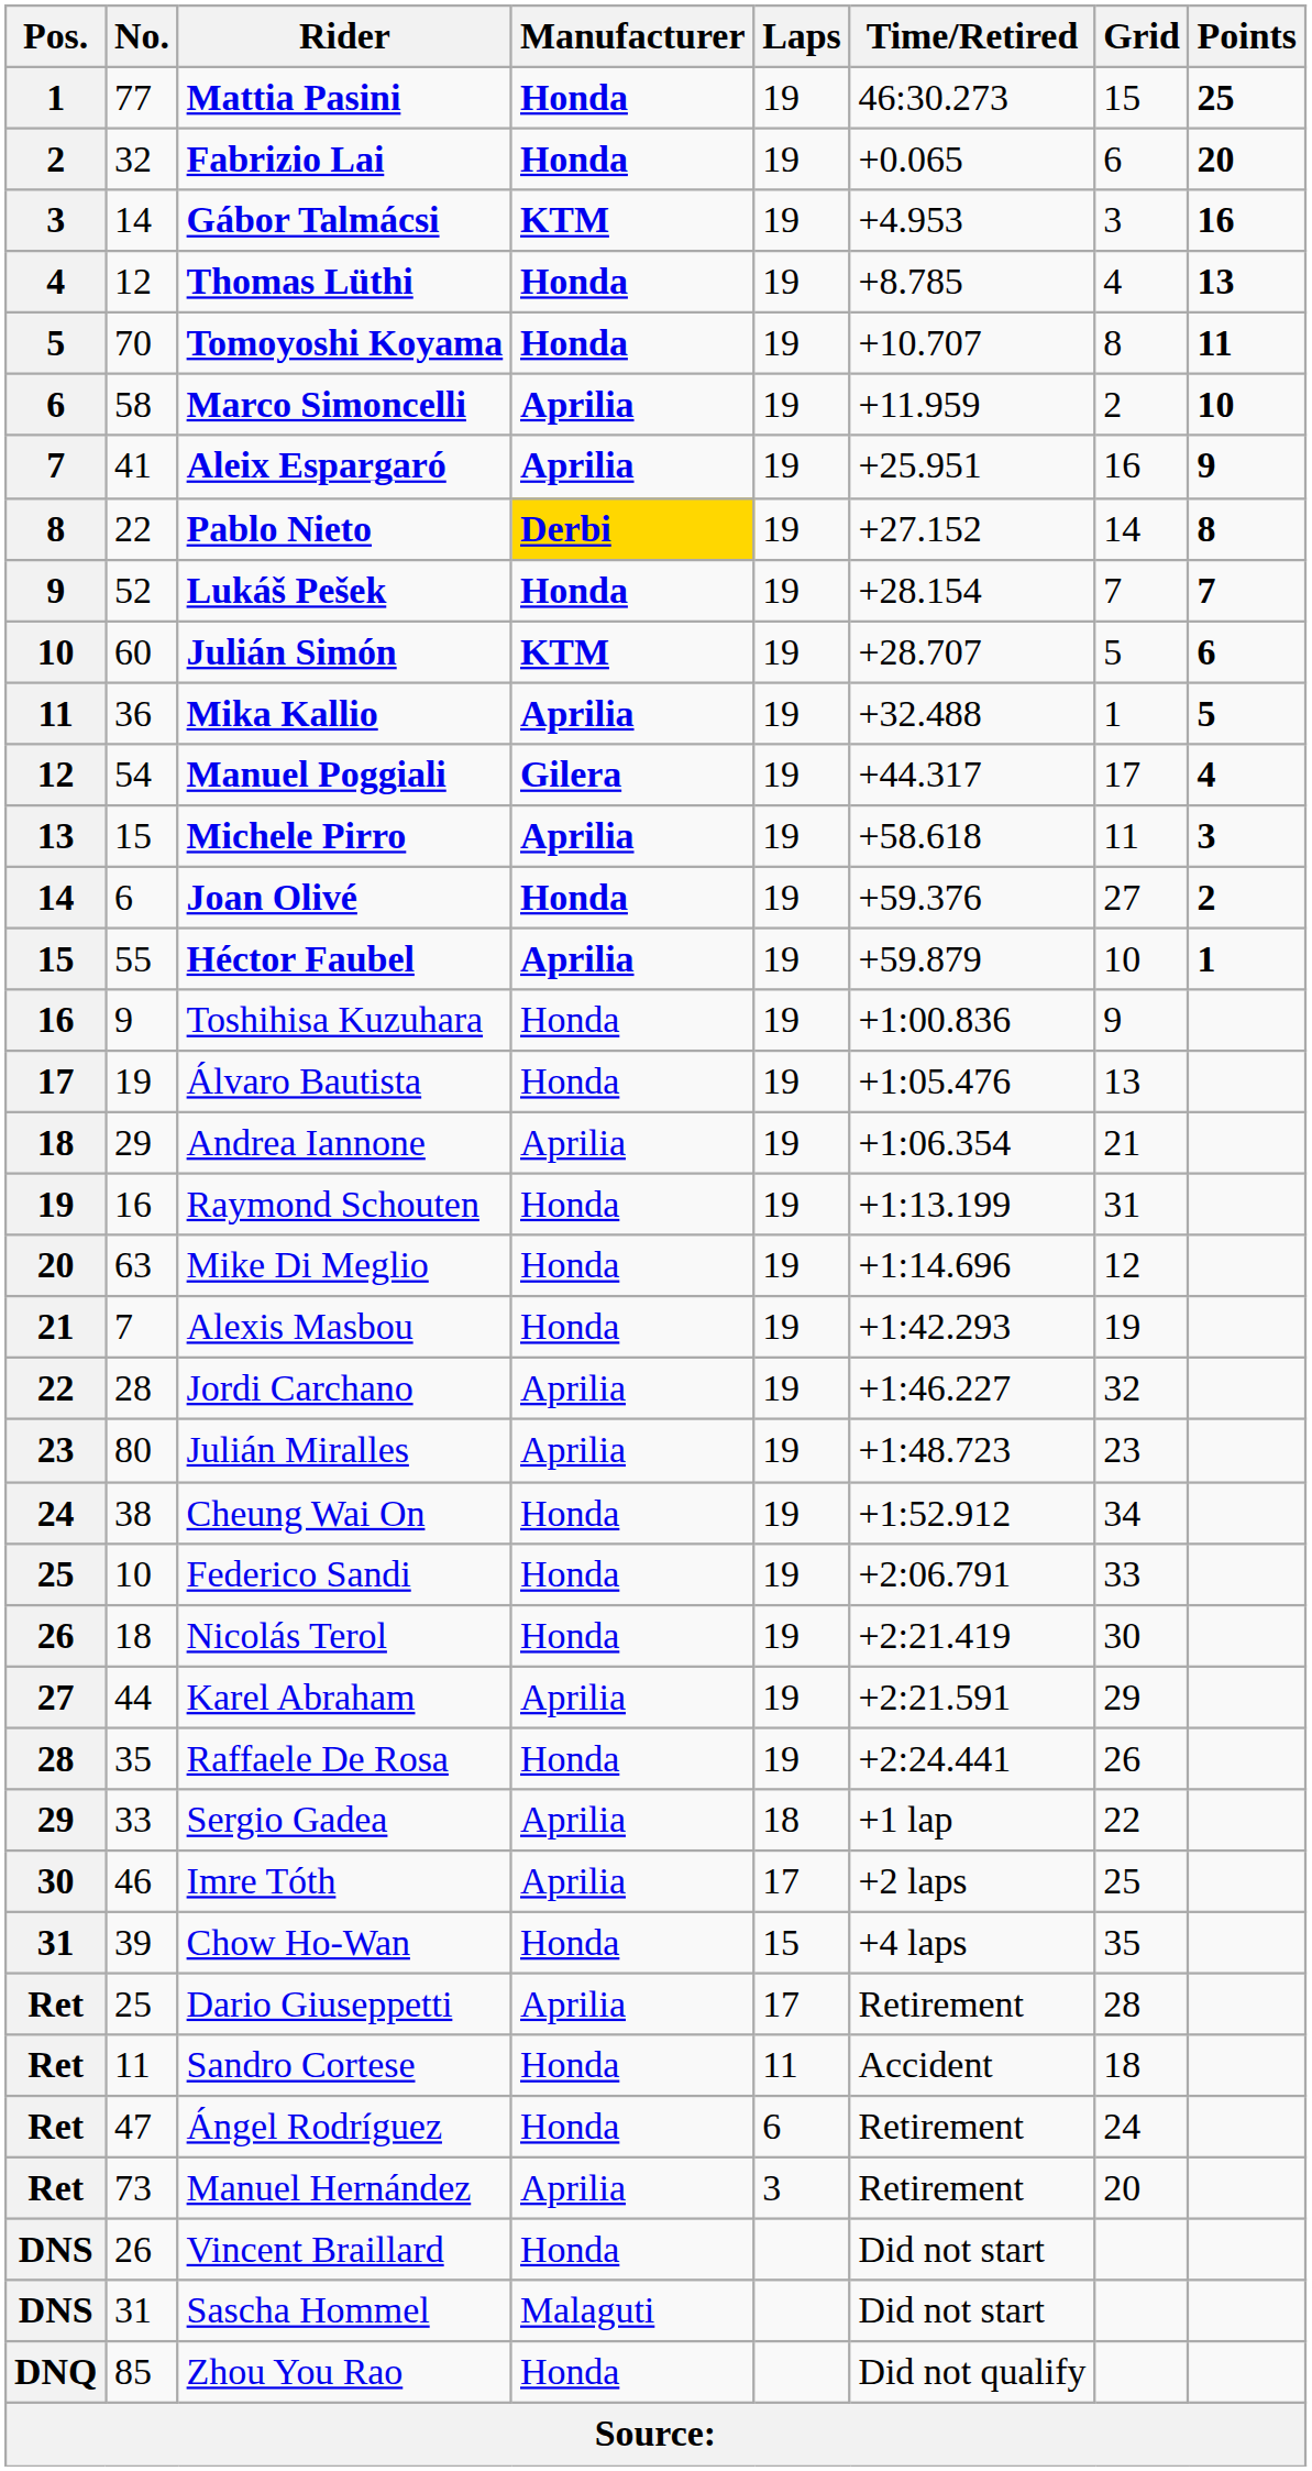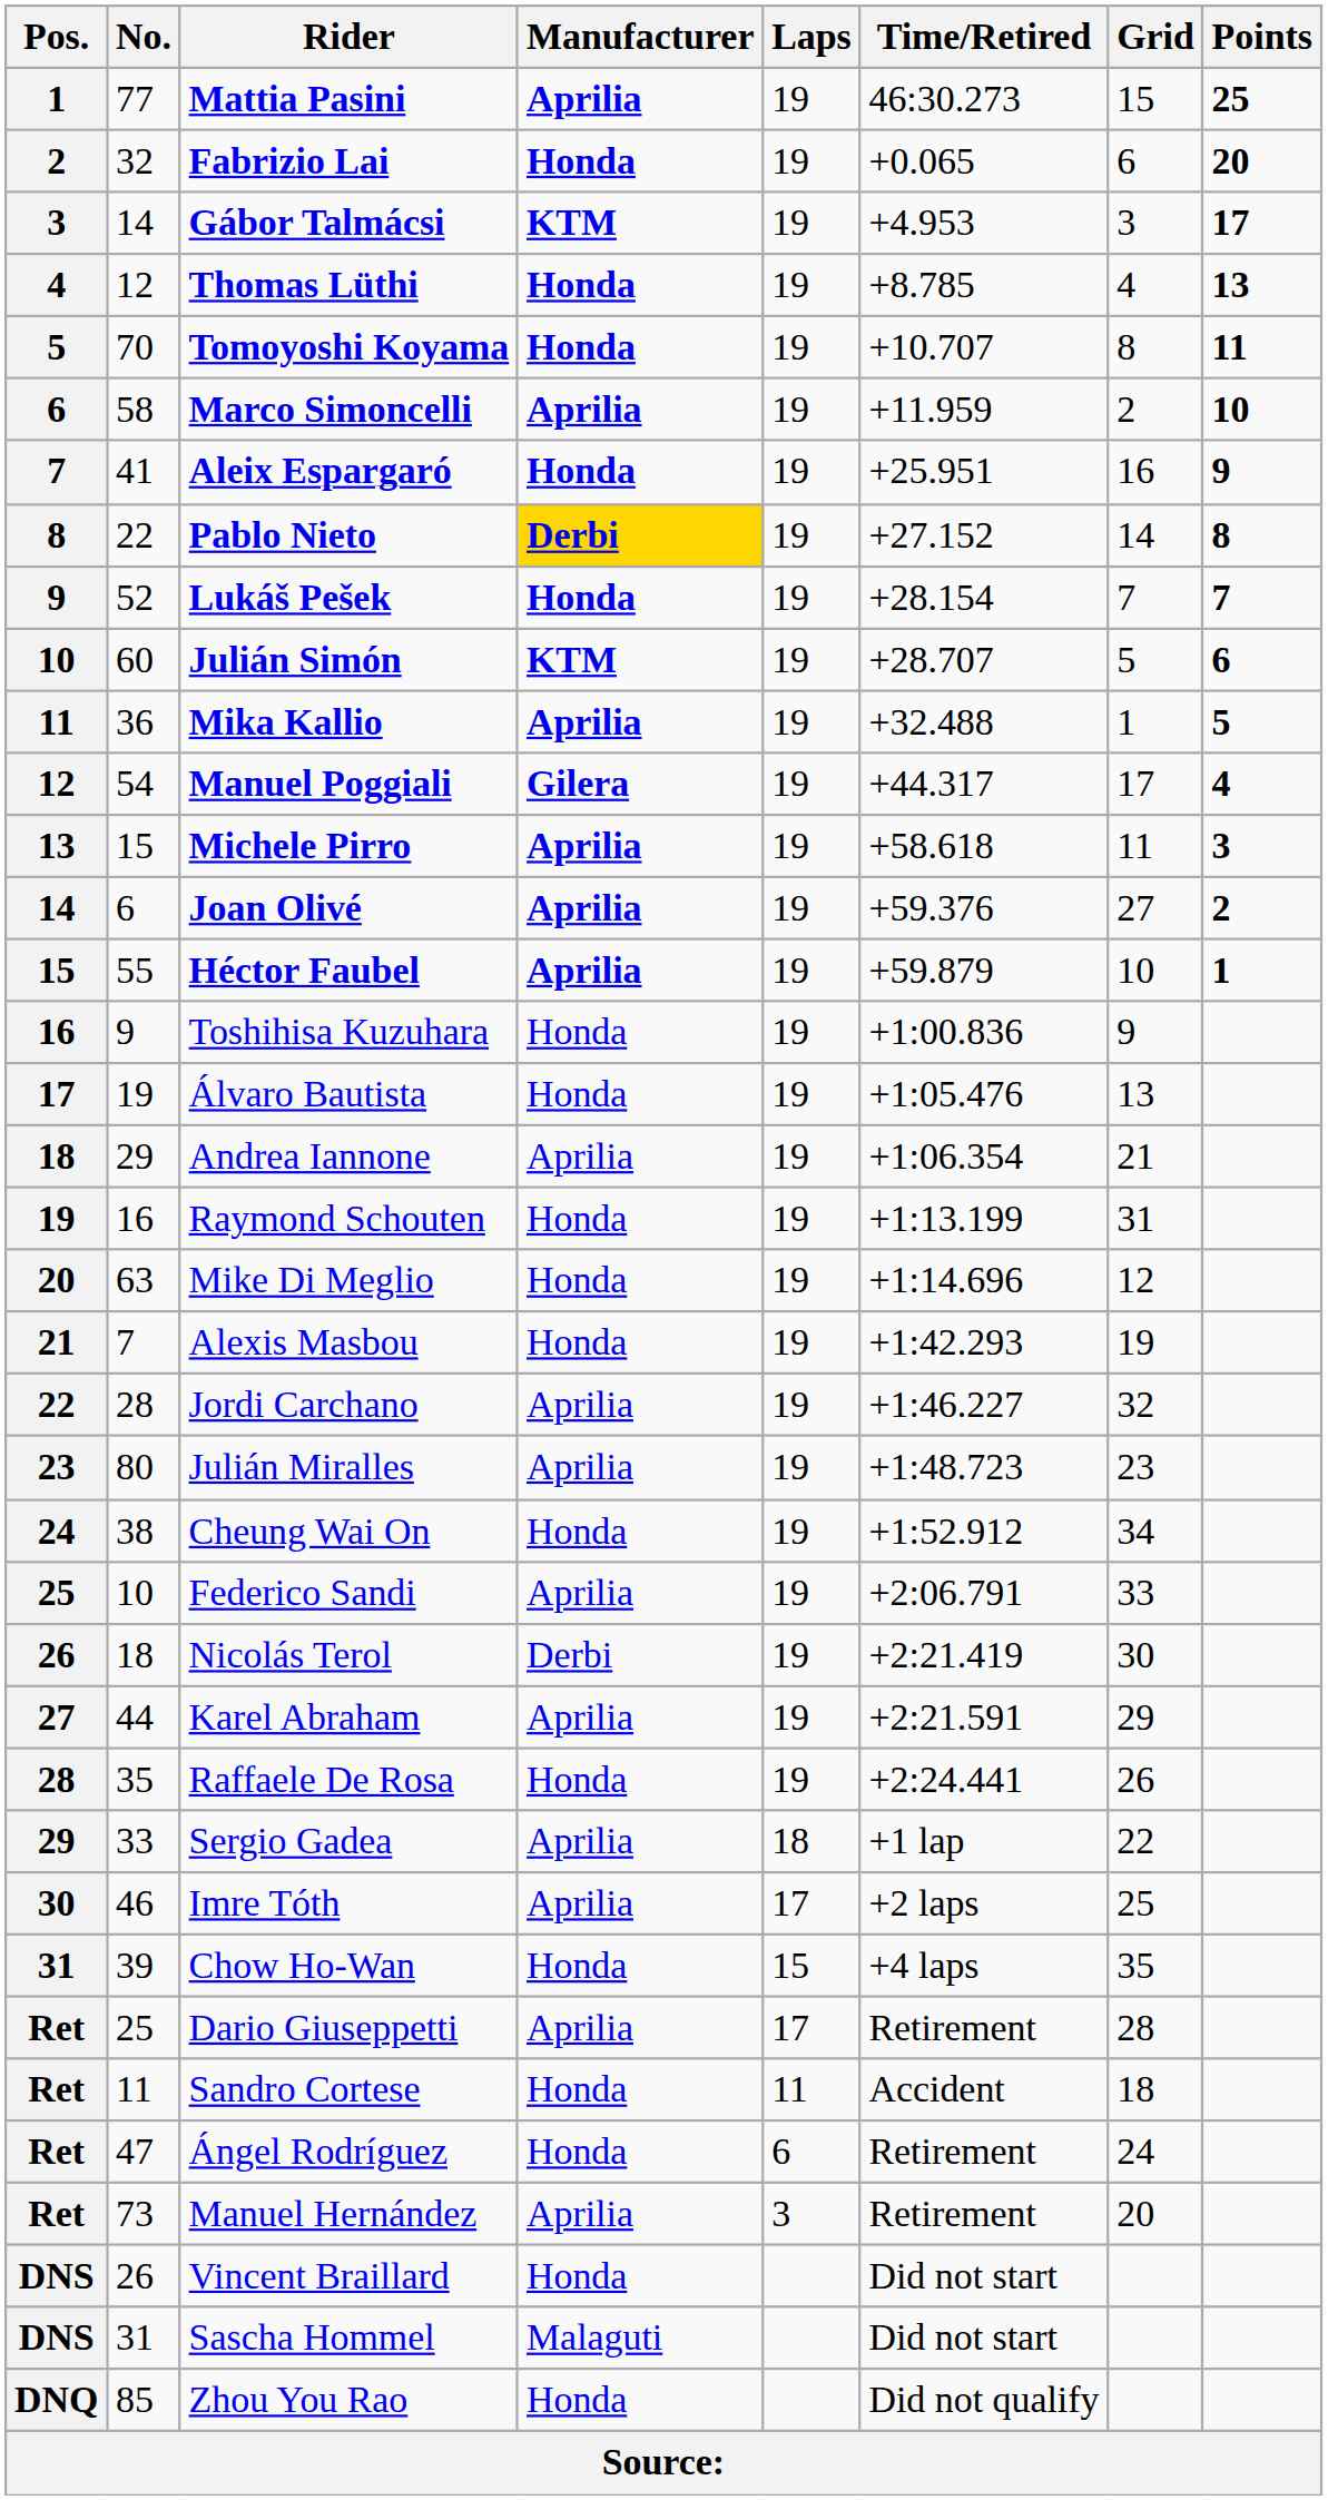Mattia Pasini | Manufacturer: Honda -> Aprilia
Gábor Talmácsi | Points: 16 -> 17
Aleix Espargaró | Manufacturer: Aprilia -> Honda
Joan Olivé | Manufacturer: Honda -> Aprilia
Federico Sandi | Manufacturer: Honda -> Aprilia
Nicolás Terol | Manufacturer: Honda -> Derbi
